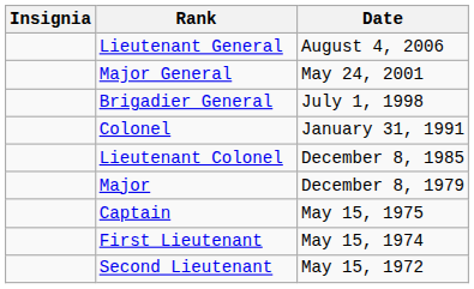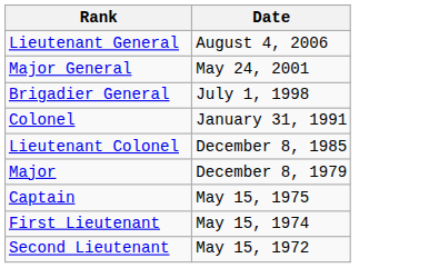- column: Insignia
